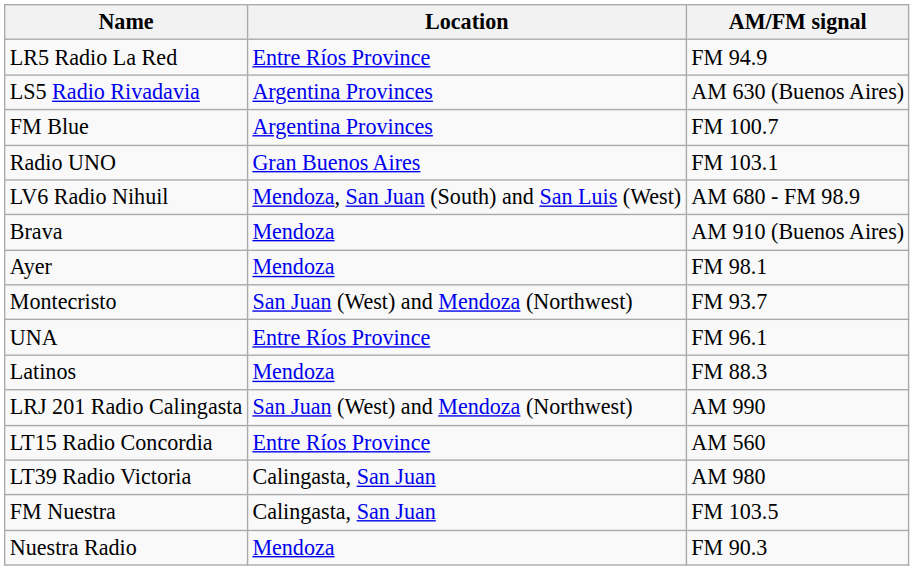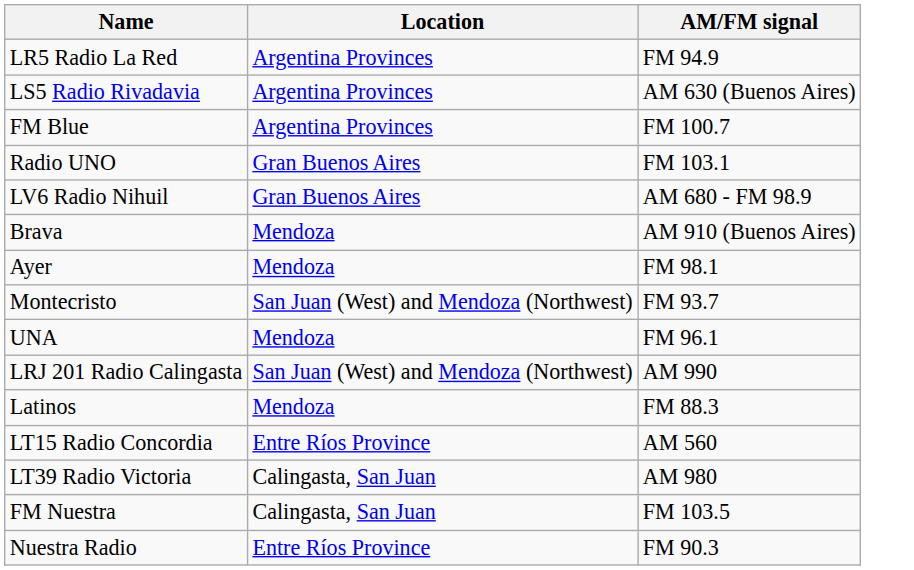LR5 Radio La Red | Location: Entre Ríos Province -> Argentina Provinces
LV6 Radio Nihuil | Location: Mendoza, San Juan (South) and San Luis (West) -> Gran Buenos Aires
UNA | Location: Entre Ríos Province -> Mendoza
rows swapped: Latinos <-> LRJ 201 Radio Calingasta
Nuestra Radio | Location: Mendoza -> Entre Ríos Province
